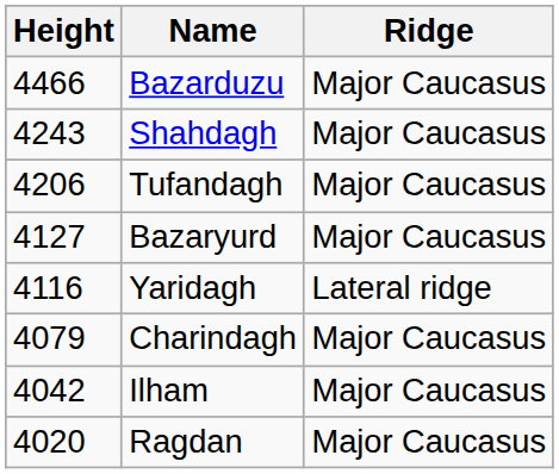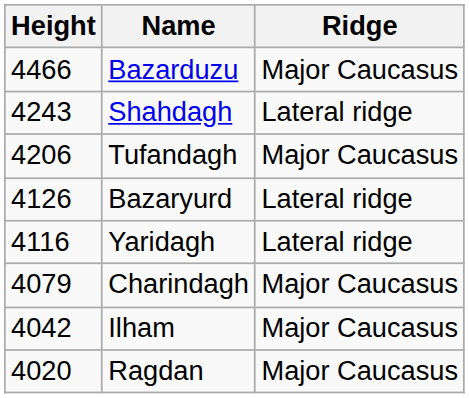Shahdagh | Ridge: Major Caucasus -> Lateral ridge
Bazaryurd | Height: 4127 -> 4126
Bazaryurd | Ridge: Major Caucasus -> Lateral ridge
